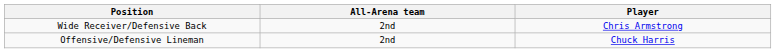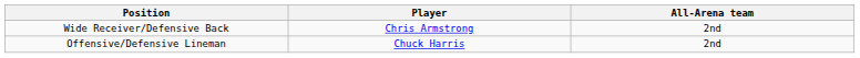columns swapped: Player <-> All-Arena team
